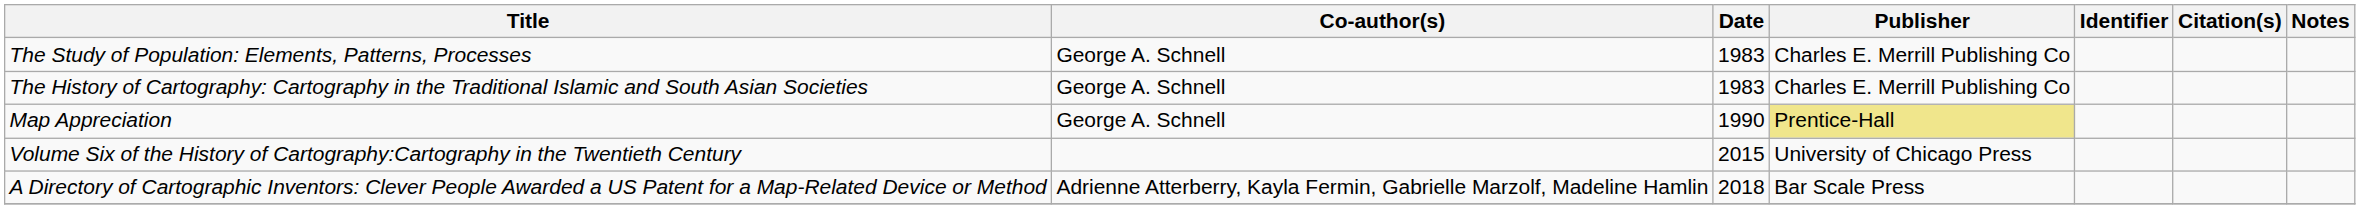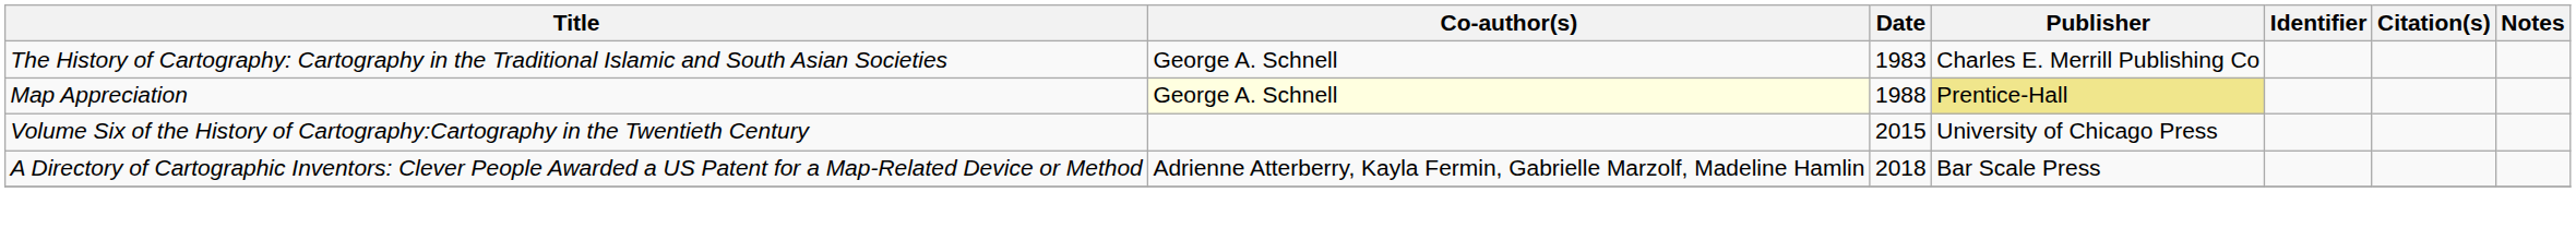- row: The Study of Population: Elements, Patterns, Processes | George A. Schnell | 1983 | Charles E. Merrill Publishing Co
Map Appreciation | Co-author(s): no background -> lightyellow background
Map Appreciation | Date: 1990 -> 1988
